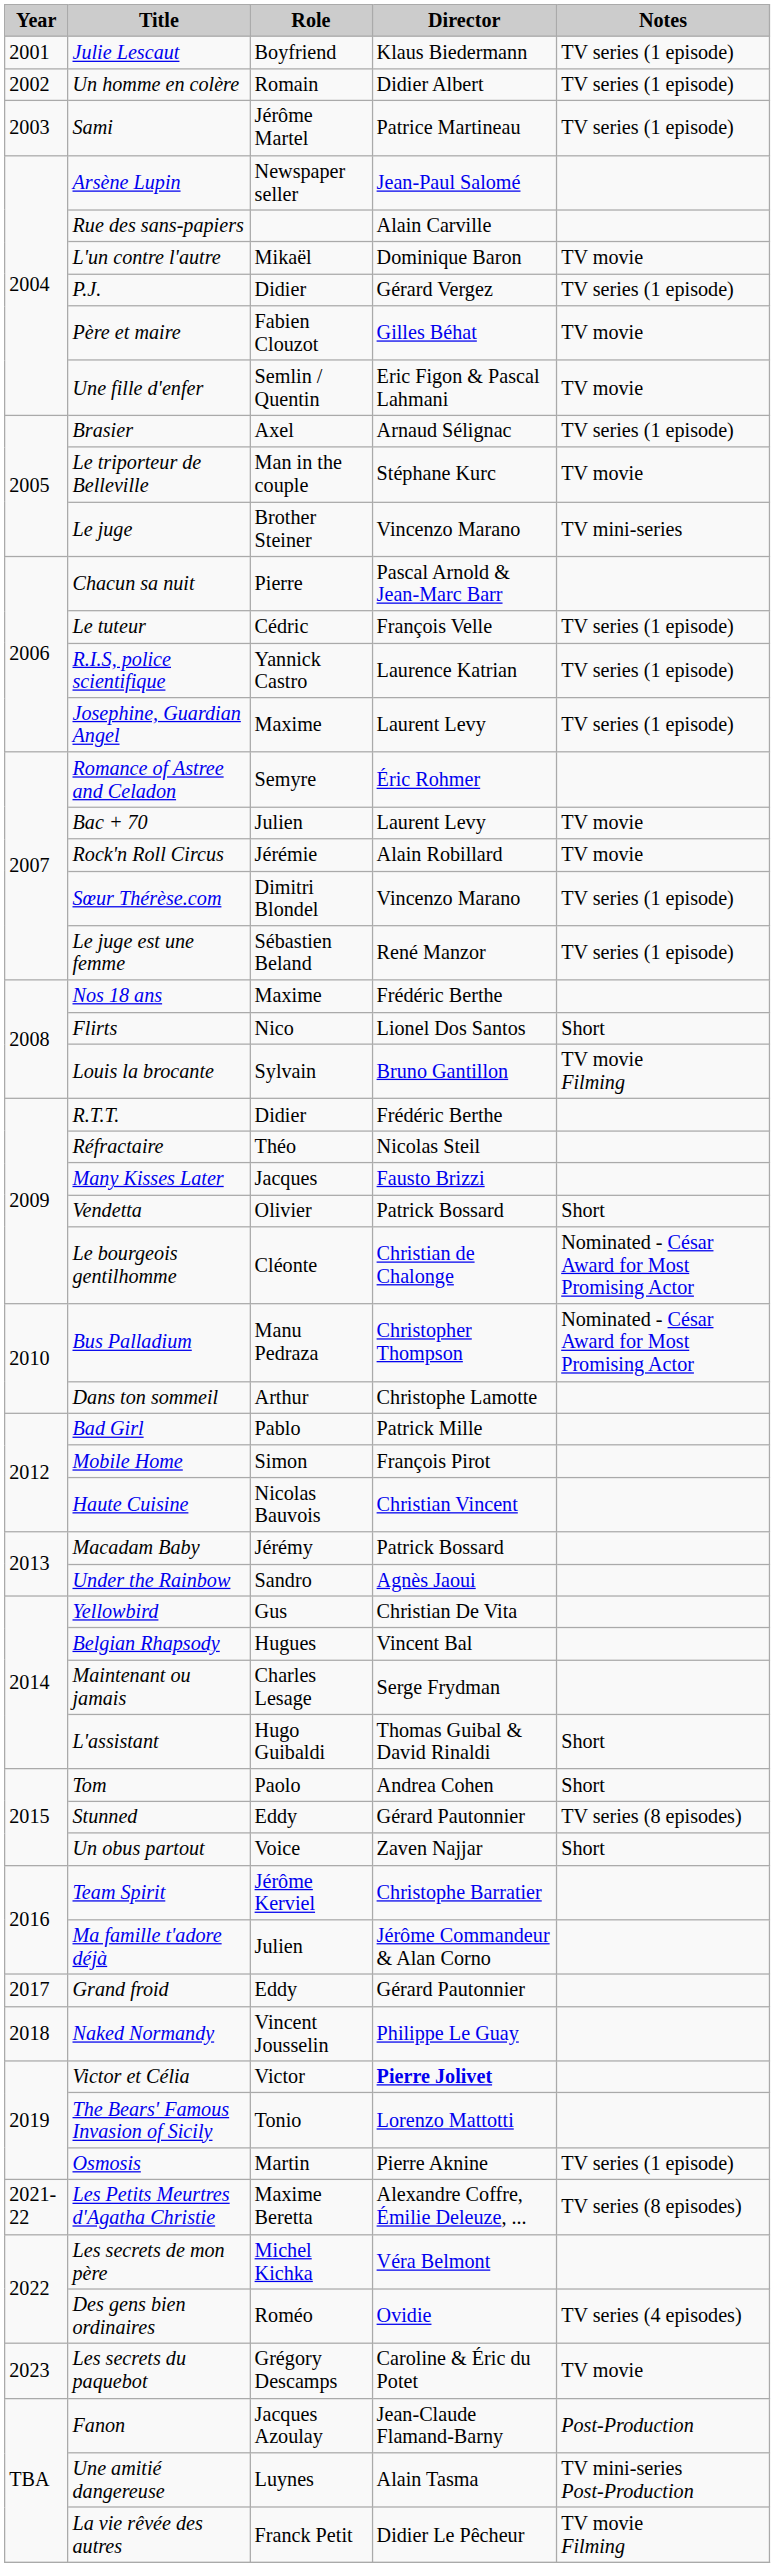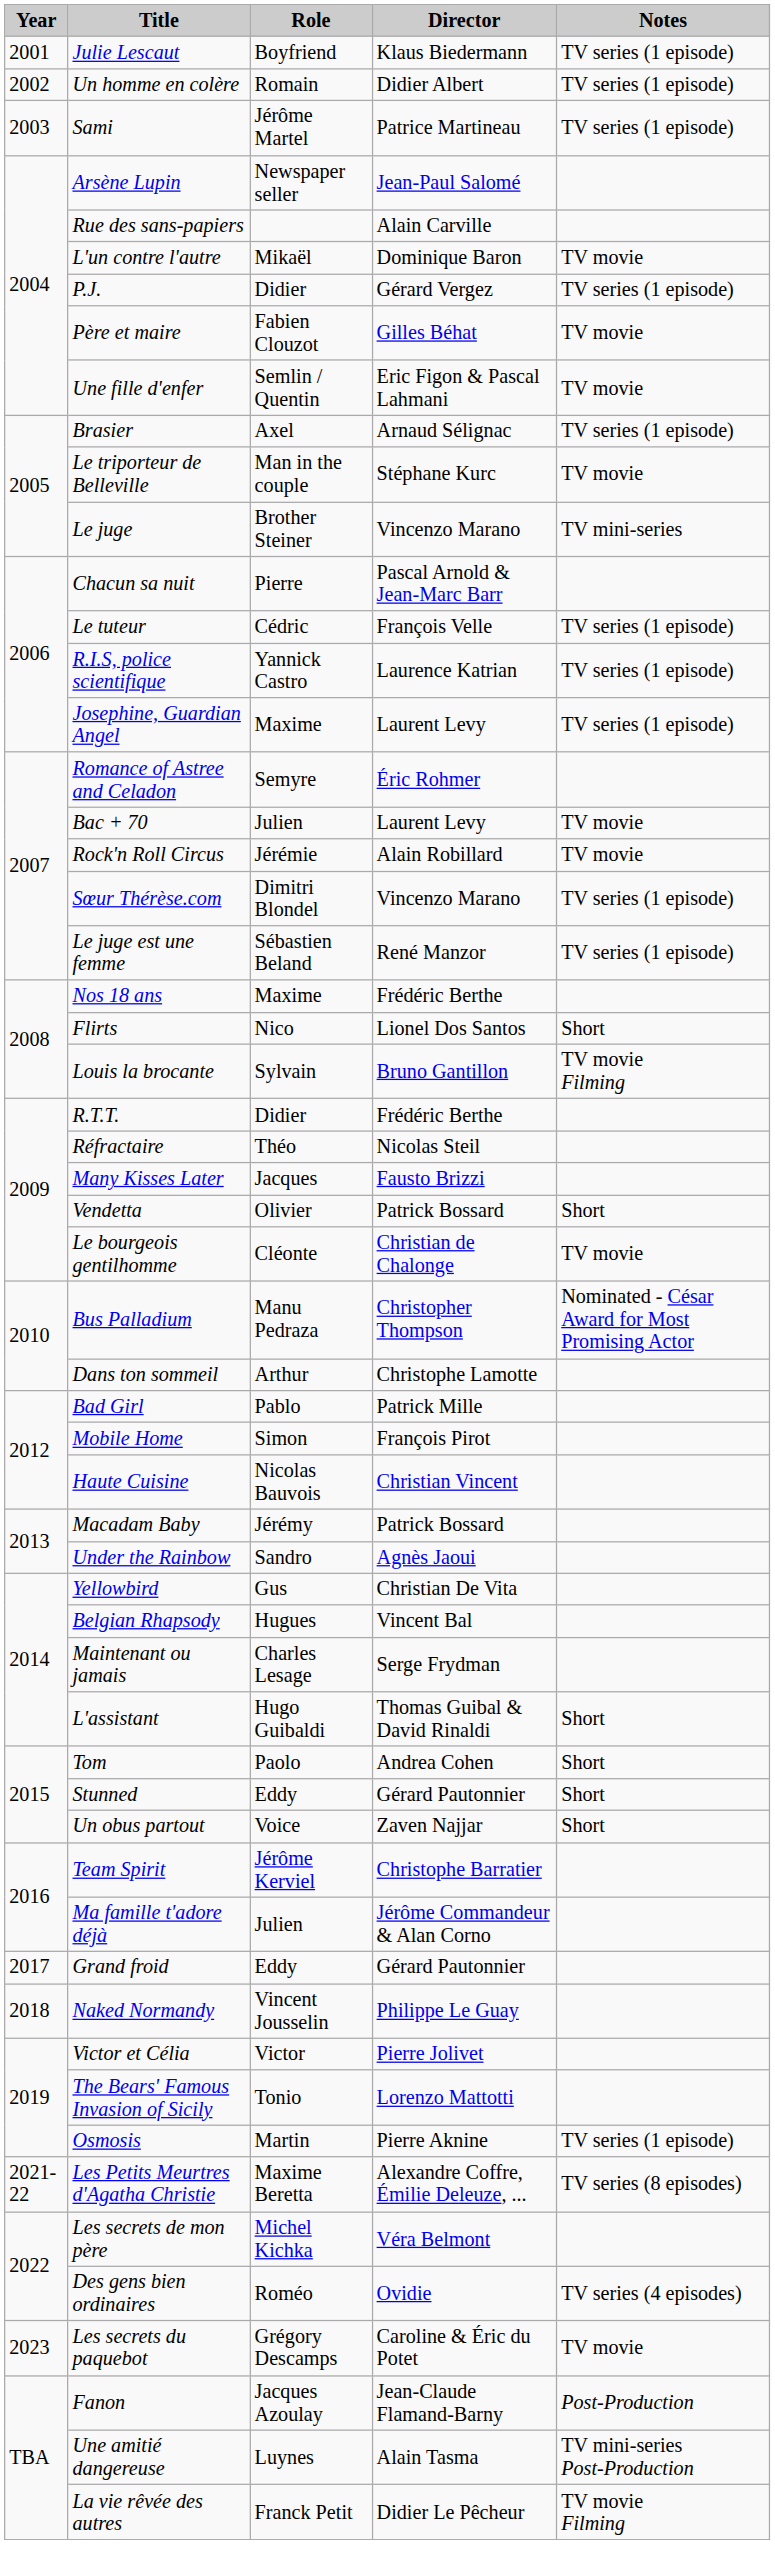Le bourgeois gentilhomme | Notes: Nominated - César Award for Most Promising Actor -> TV movie
Stunned | Notes: TV series (8 episodes) -> Short
Victor et Célia | Director: bold -> normal
